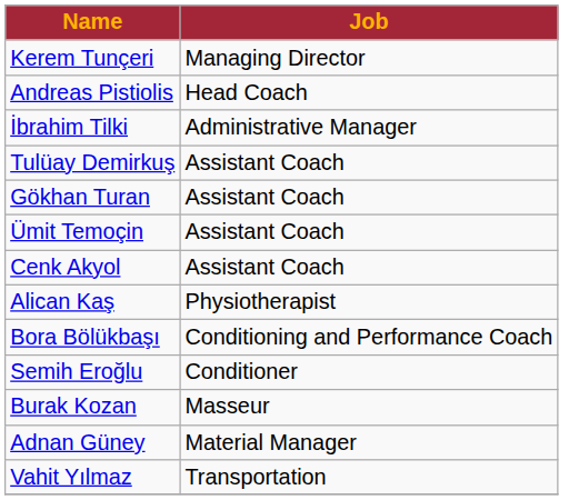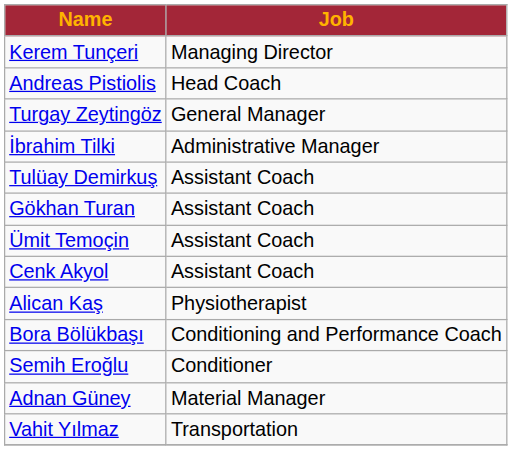+ row: Turgay Zeytingöz | General Manager
- row: Burak Kozan | Masseur
